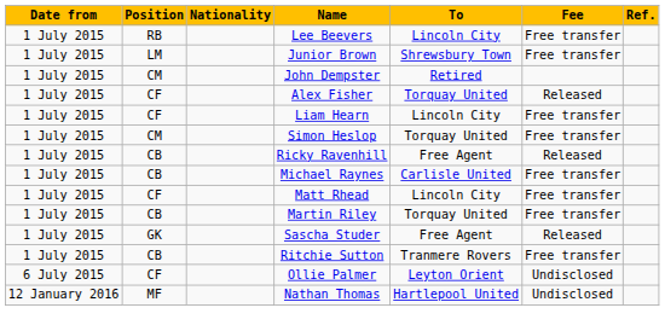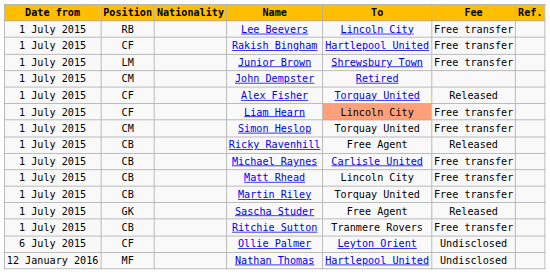+ row: 1 July 2015 | CF | Rakish Bingham | Hartlepool United | Free transfer
Liam Hearn | To: no background -> lightsalmon background
Matt Rhead | Position: CF -> CB
